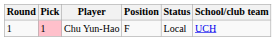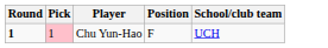- column: Status | Local
Chu Yun-Hao | Round: normal -> bold
